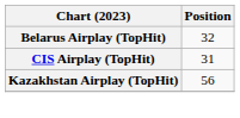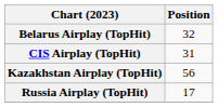+ row: Russia Airplay (TopHit) | 17
